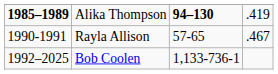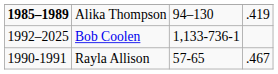Alika Thompson | column 3: bold -> normal
rows swapped: Rayla Allison <-> Bob Coolen
